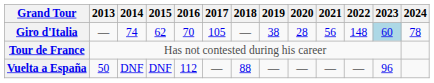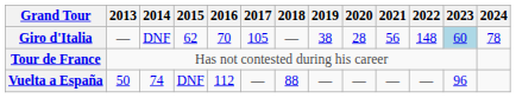Giro d'Italia | 2014: 74 -> DNF
Vuelta a España | 2014: DNF -> 74
